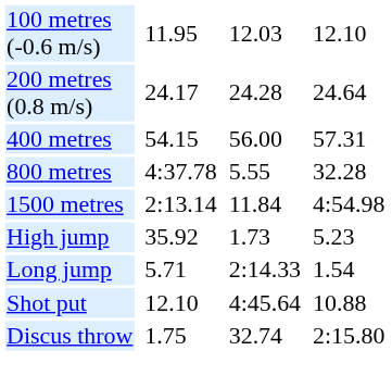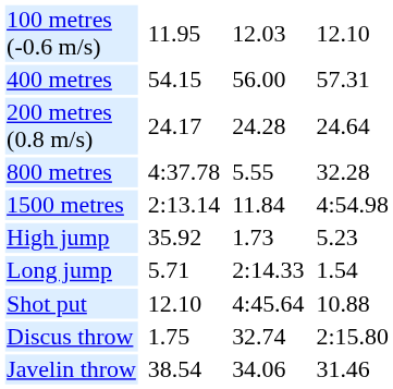rows swapped: 200 metres (0.8 m/s) <-> 400 metres
+ row: Javelin throw | 38.54 | 34.06 | 31.46
